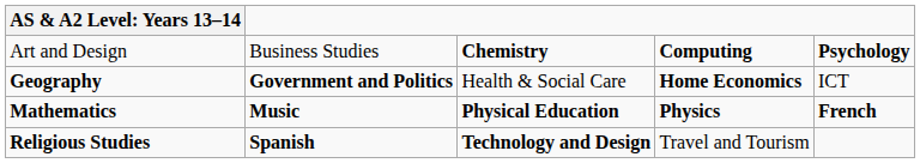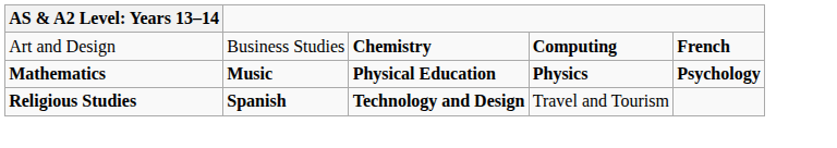Art and Design | column 5: Psychology -> French
- row: Geography | Government and Politics | Health & Social Care | Home Economics | ICT
Mathematics | column 5: French -> Psychology
